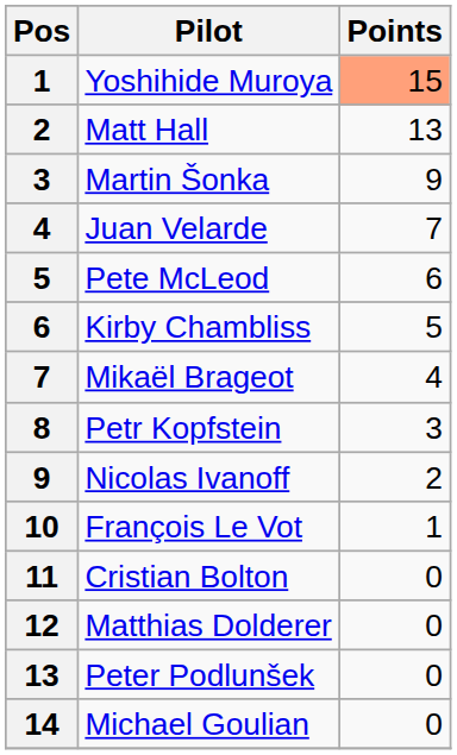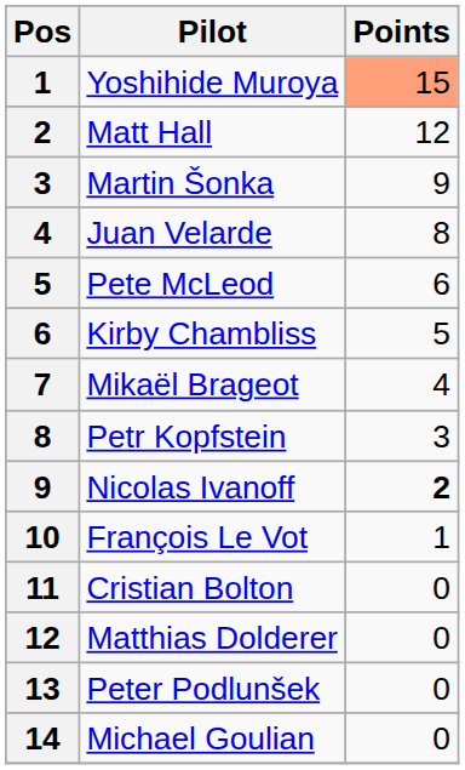Matt Hall | Points: 13 -> 12
Juan Velarde | Points: 7 -> 8
Nicolas Ivanoff | Points: normal -> bold
